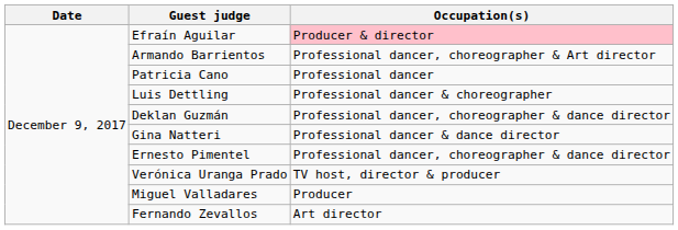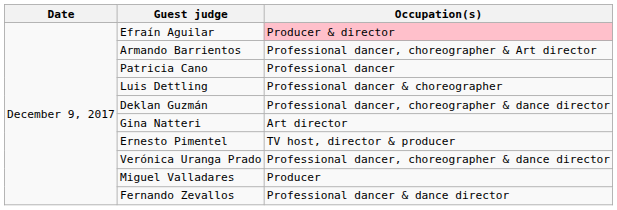Gina Natteri | Occupation(s): Professional dancer & dance director -> Art director
Ernesto Pimentel | Occupation(s): Professional dancer, choreographer & dance director -> TV host, director & producer
Verónica Uranga Prado | Occupation(s): TV host, director & producer -> Professional dancer, choreographer & dance director
Fernando Zevallos | Occupation(s): Art director -> Professional dancer & dance director
